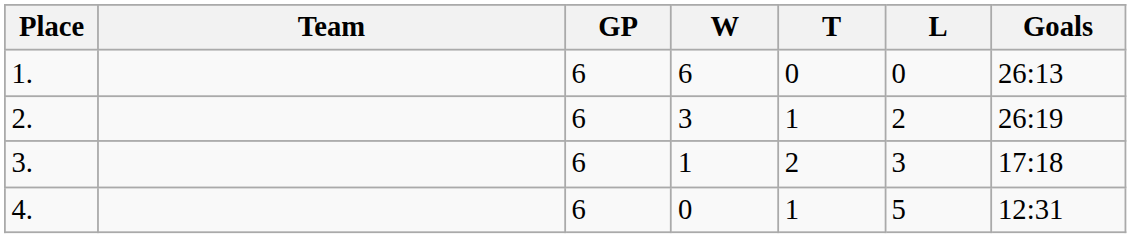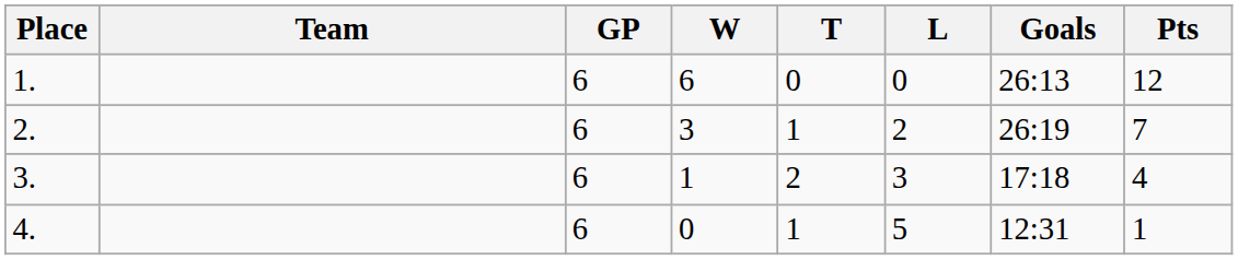+ column: Pts | 12 | 7 | 4 | 1
